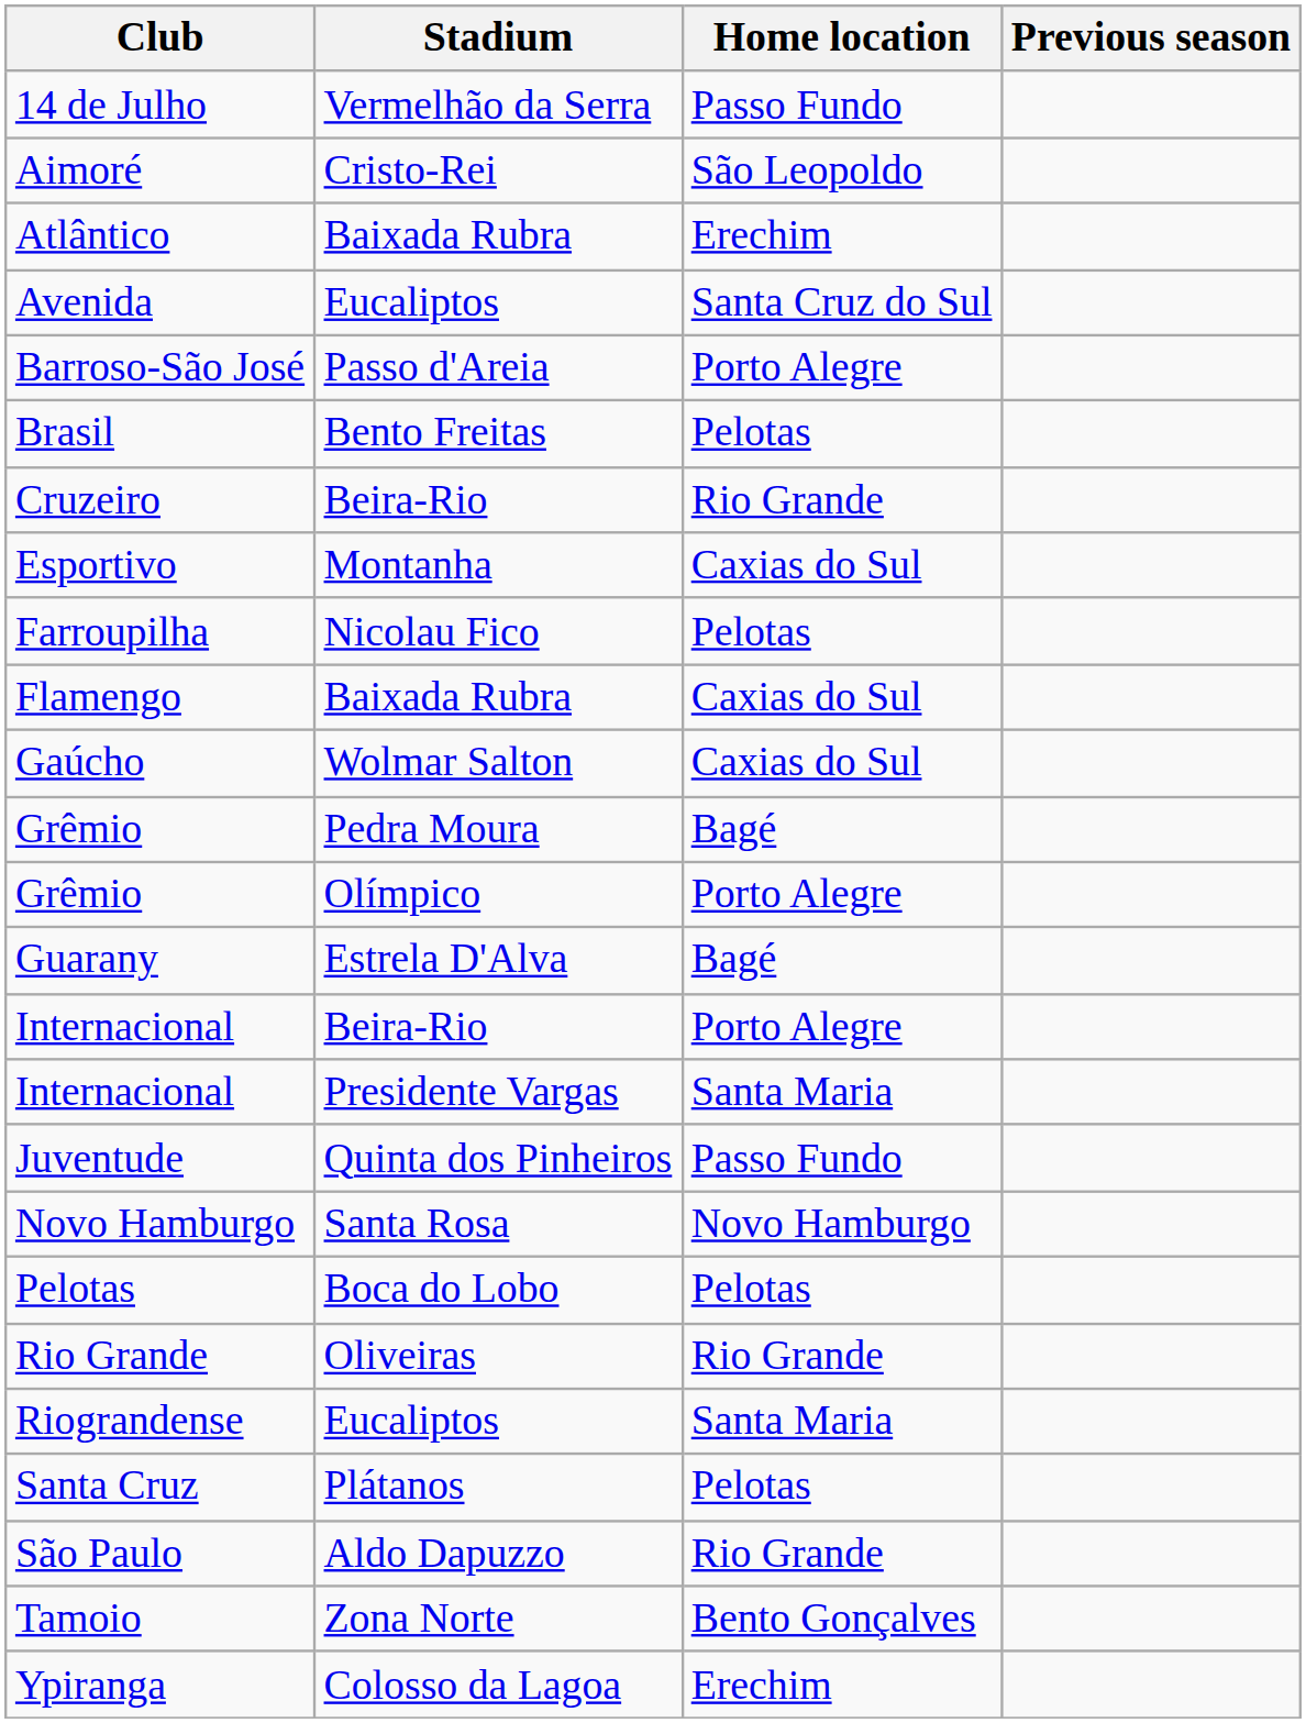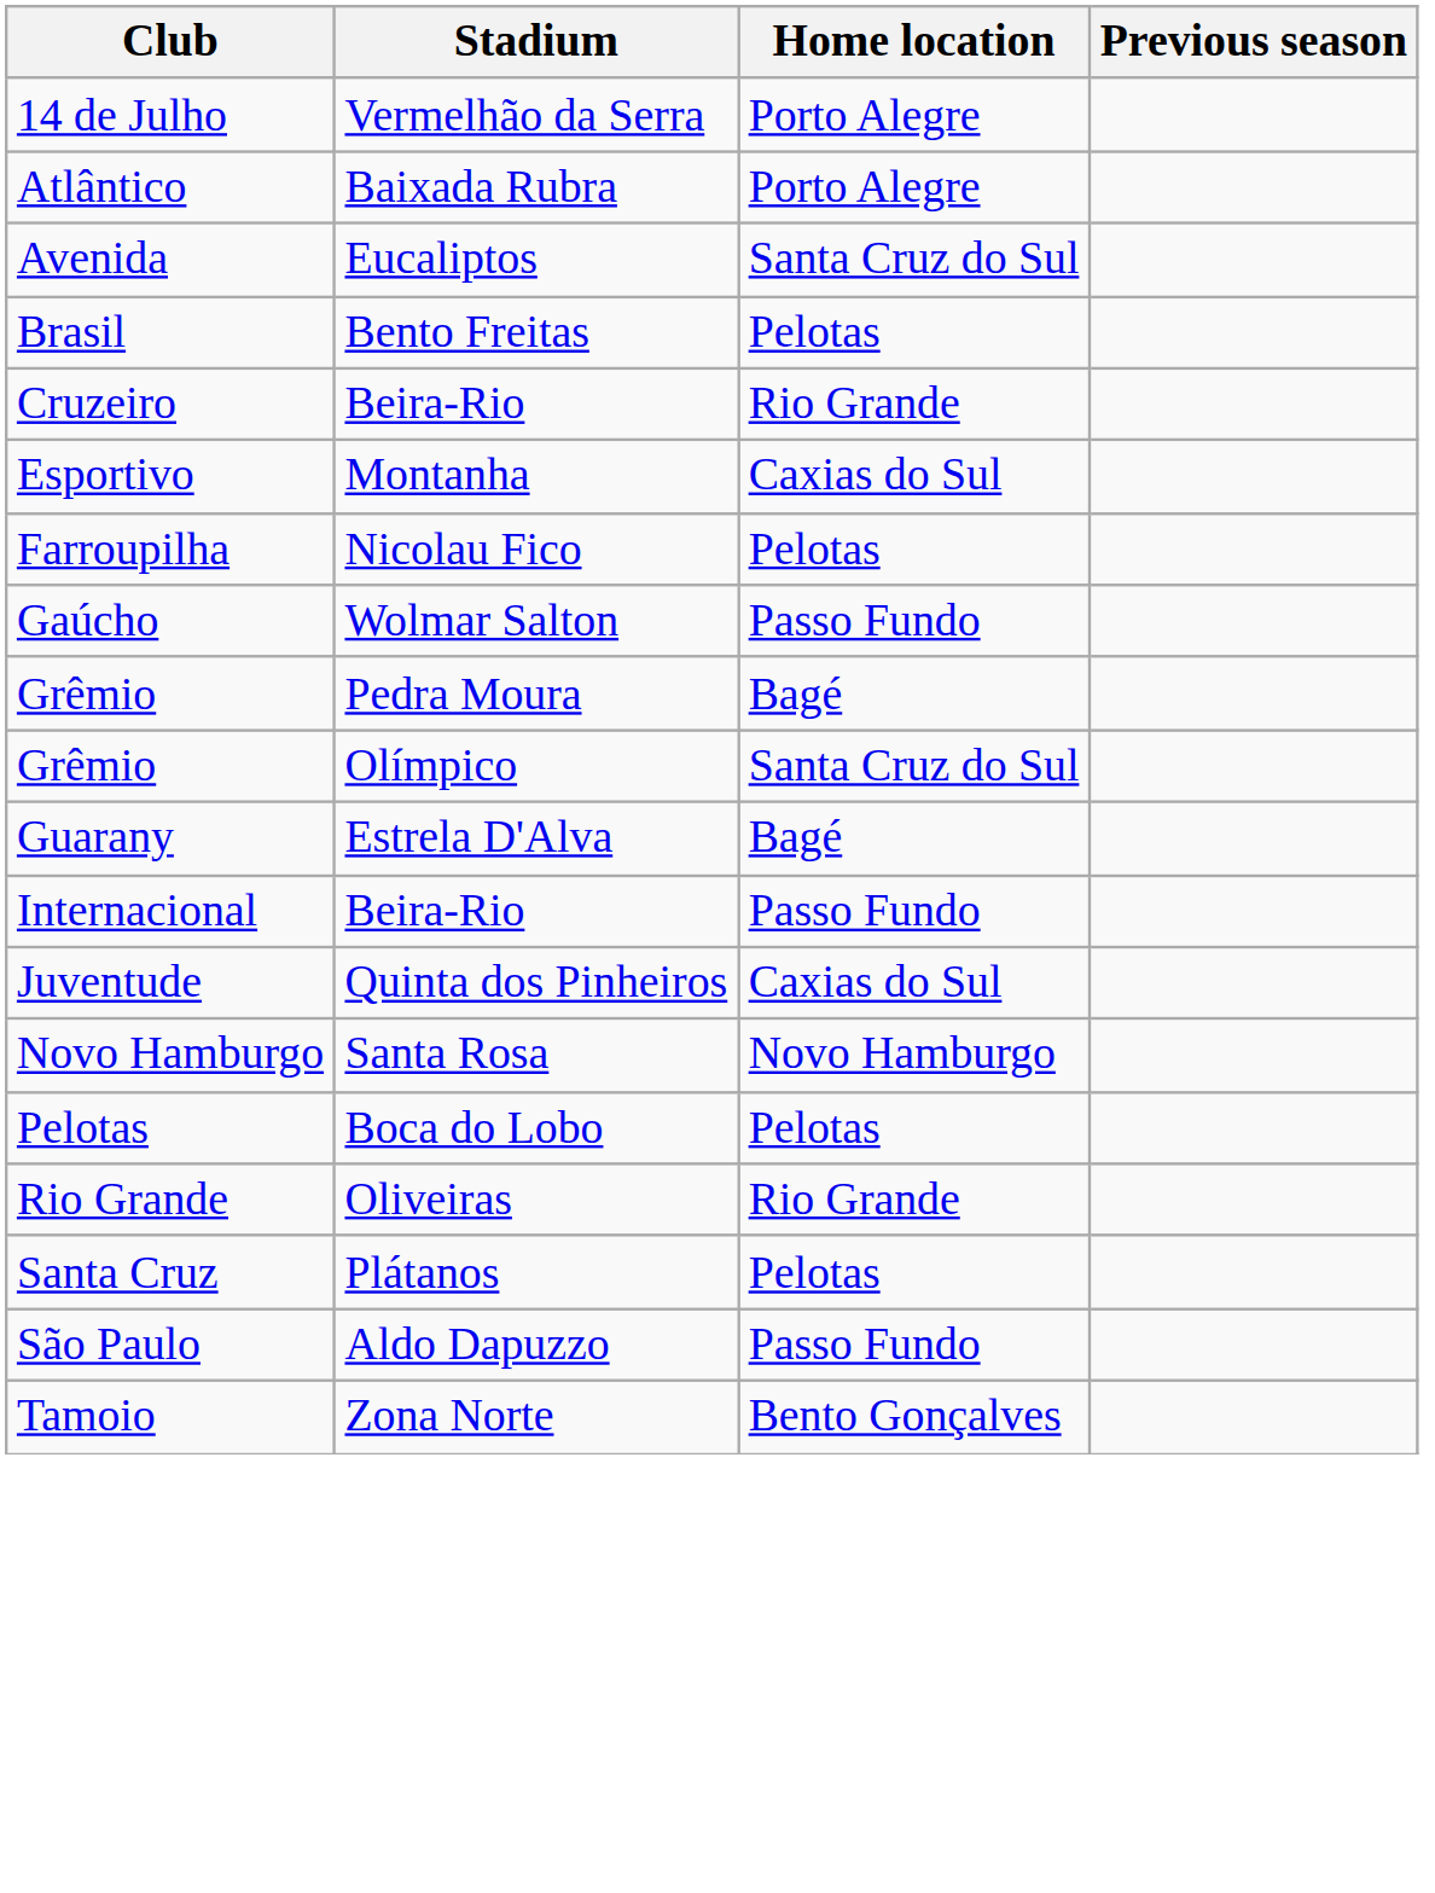14 de Julho | Home location: Passo Fundo -> Porto Alegre
- row: Aimoré | Cristo-Rei | São Leopoldo
Atlântico | Home location: Erechim -> Porto Alegre
- row: Barroso-São José | Passo d'Areia | Porto Alegre
- row: Flamengo | Baixada Rubra | Caxias do Sul
Gaúcho | Home location: Caxias do Sul -> Passo Fundo
Grêmio / Olímpico | Home location: Porto Alegre -> Santa Cruz do Sul
Internacional / Beira-Rio | Home location: Porto Alegre -> Passo Fundo
- row: Internacional | Presidente Vargas | Santa Maria
Juventude | Home location: Passo Fundo -> Caxias do Sul
- row: Riograndense | Eucaliptos | Santa Maria
São Paulo | Home location: Rio Grande -> Passo Fundo
- row: Ypiranga | Colosso da Lagoa | Erechim
